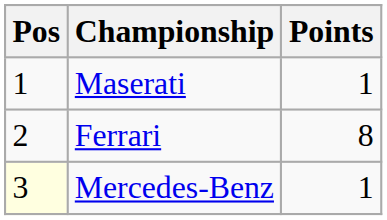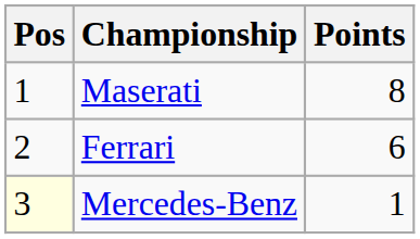Maserati | Points: 1 -> 8
Ferrari | Points: 8 -> 6
